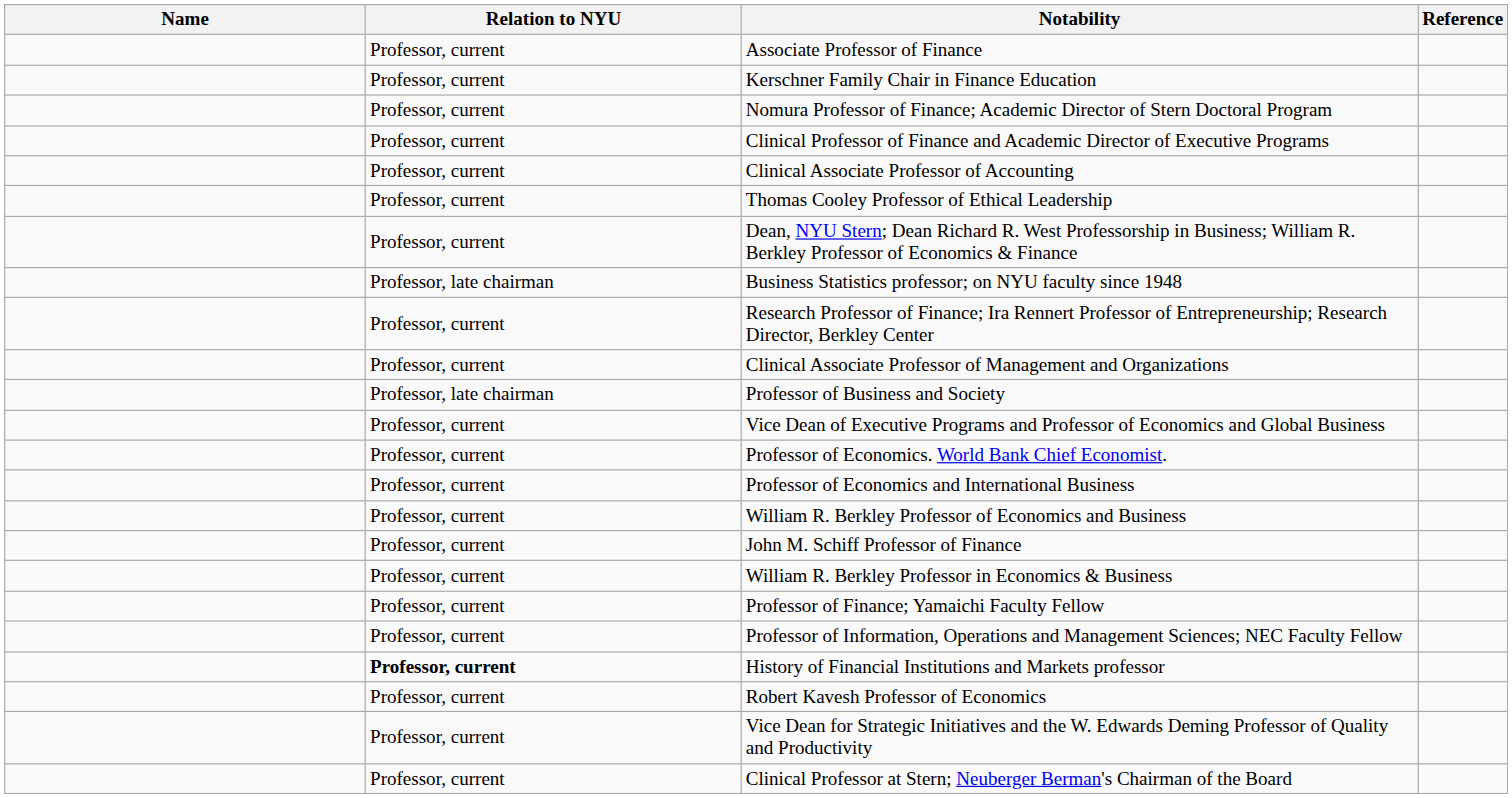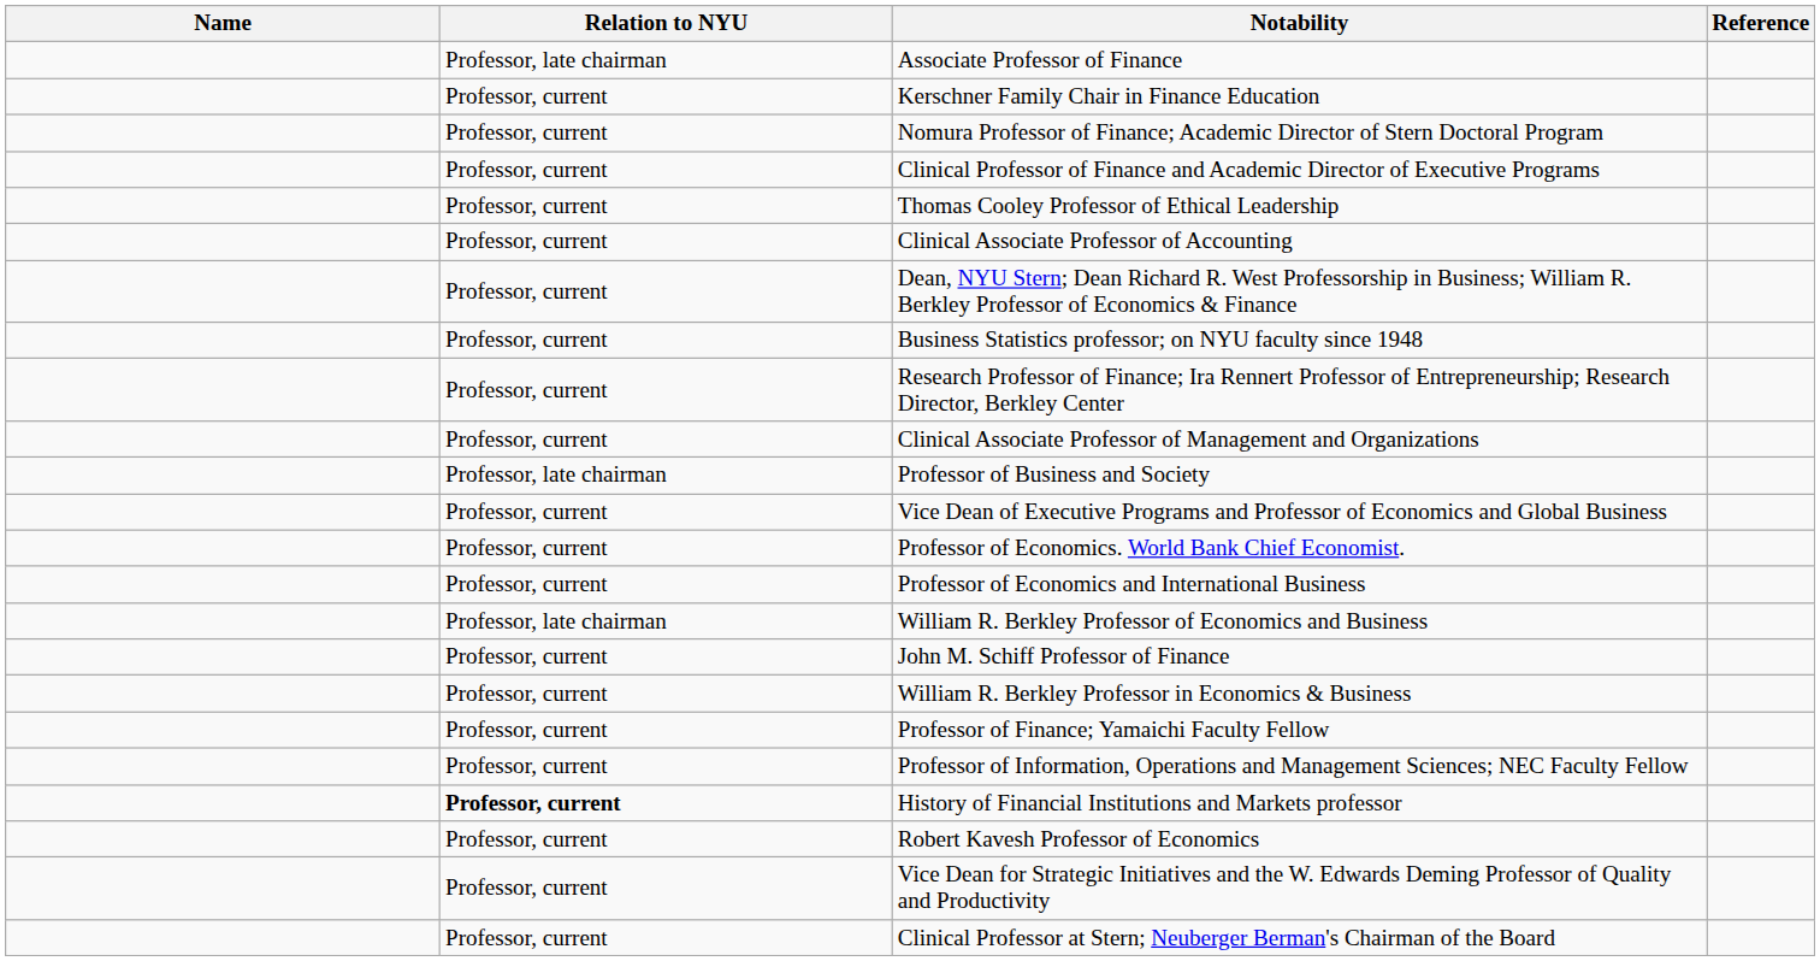Associate Professor of Finance | Relation to NYU: Professor, current -> Professor, late chairman
rows swapped: Clinical Associate Professor of Accounting <-> Thomas Cooley Professor of Ethical Leadership
Business Statistics professor; on NYU faculty since 1948 | Relation to NYU: Professor, late chairman -> Professor, current
William R. Berkley Professor of Economics and Business | Relation to NYU: Professor, current -> Professor, late chairman
